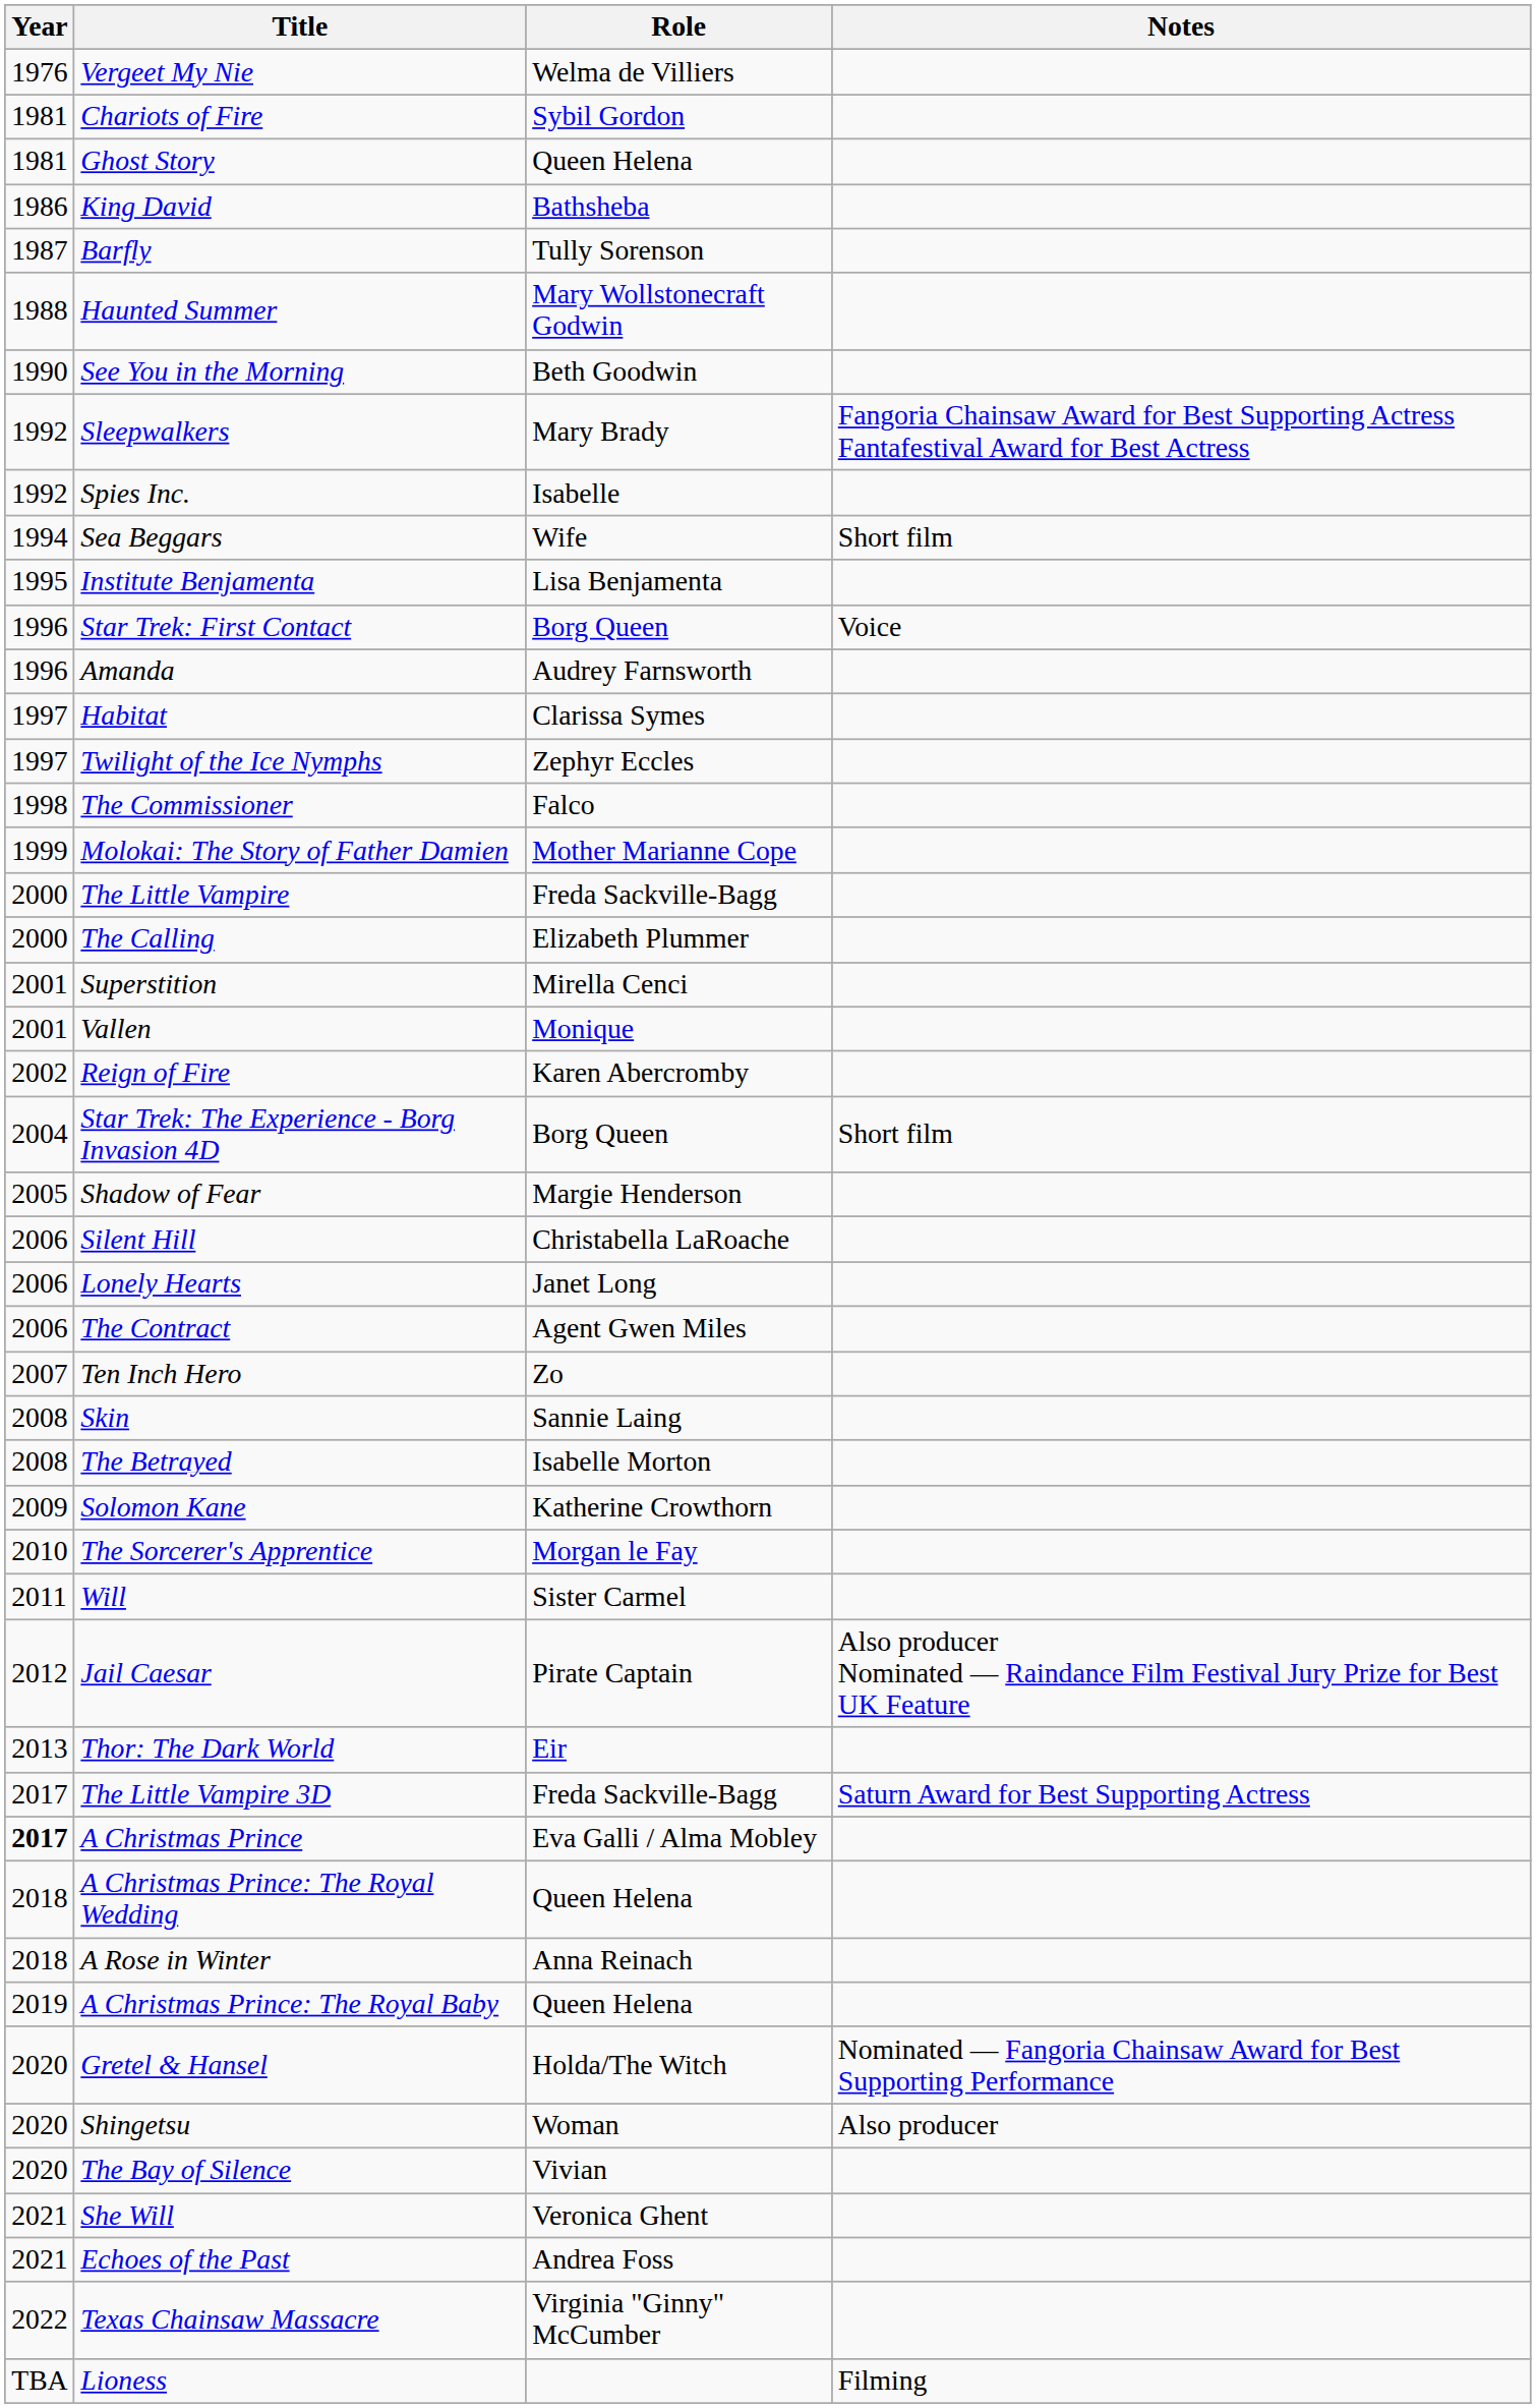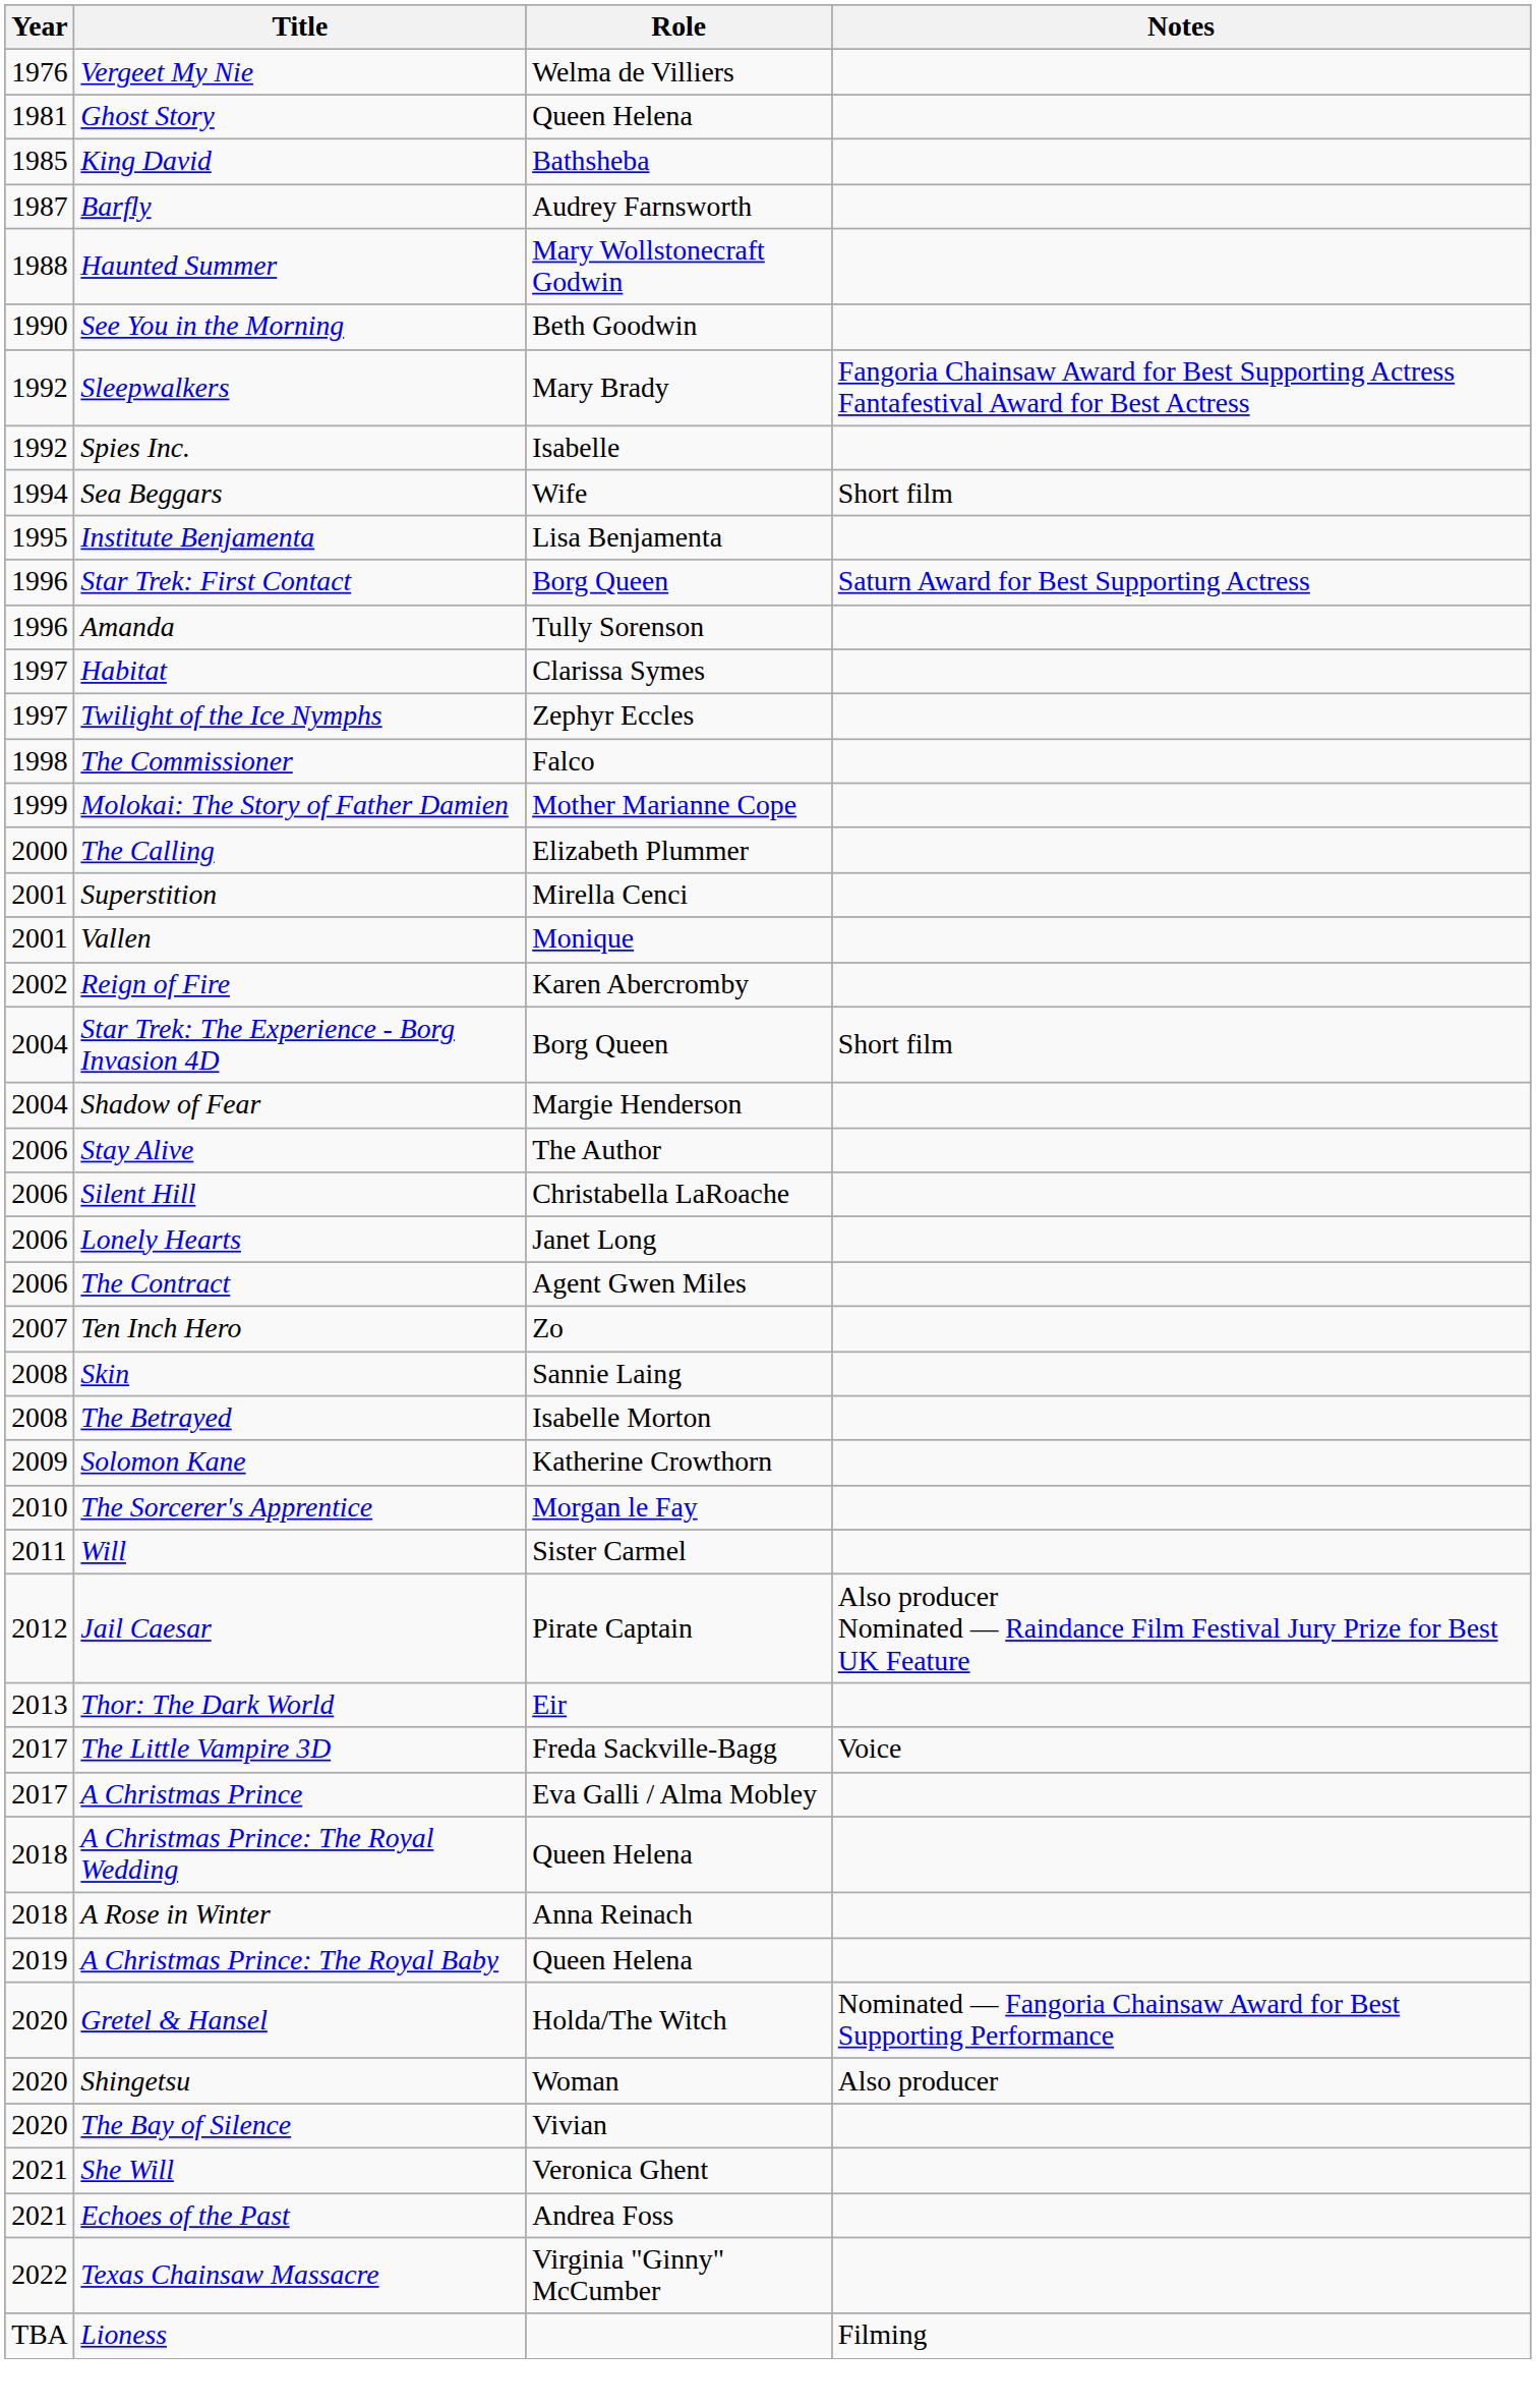- row: 1981 | Chariots of Fire | Sybil Gordon
King David | Year: 1986 -> 1985
Barfly | Role: Tully Sorenson -> Audrey Farnsworth
Star Trek: First Contact | Notes: Voice -> Saturn Award for Best Supporting Actress
Amanda | Role: Audrey Farnsworth -> Tully Sorenson
- row: 2000 | The Little Vampire | Freda Sackville-Bagg
Shadow of Fear | Year: 2005 -> 2004
+ row: 2006 | Stay Alive | The Author
The Little Vampire 3D | Notes: Saturn Award for Best Supporting Actress -> Voice
A Christmas Prince | Year: bold -> normal
